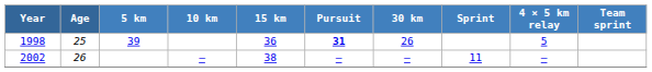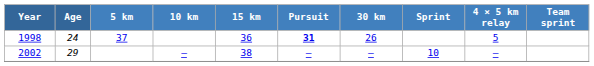1998 | Age: 25 -> 24
1998 | 5 km: 39 -> 37
2002 | Age: 26 -> 29
2002 | Sprint: 11 -> 10
